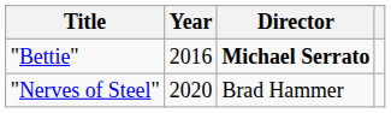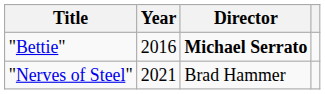"Nerves of Steel" | Year: 2020 -> 2021
